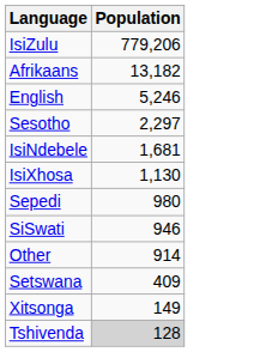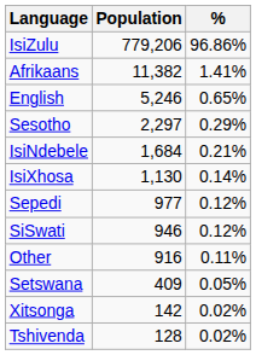+ column: % | 96.86% | 1.41% | 0.65% | 0.29% | 0.21% | 0.14% | 0.12% | 0.12% | 0.11% | 0.05% | 0.02% | 0.02%
Afrikaans | Population: 13,182 -> 11,382
IsiNdebele | Population: 1,681 -> 1,684
Sepedi | Population: 980 -> 977
Other | Population: 914 -> 916
Xitsonga | Population: 149 -> 142
Tshivenda | Population: lightgrey background -> no background
